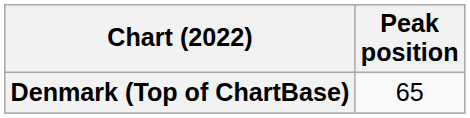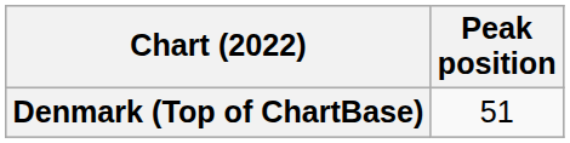Denmark (Top of ChartBase) | Peak position: 65 -> 51
